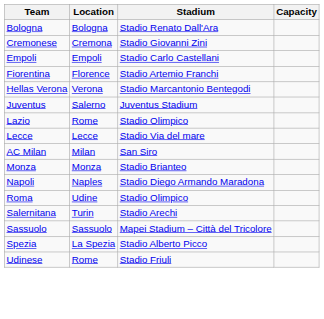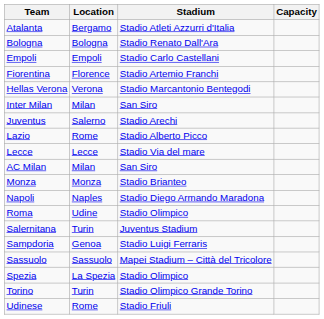+ row: Atalanta | Bergamo | Stadio Atleti Azzurri d'Italia
- row: Cremonese | Cremona | Stadio Giovanni Zini
+ row: Inter Milan | Milan | San Siro
Juventus | Stadium: Juventus Stadium -> Stadio Arechi
Lazio | Stadium: Stadio Olimpico -> Stadio Alberto Picco
Salernitana | Stadium: Stadio Arechi -> Juventus Stadium
+ row: Sampdoria | Genoa | Stadio Luigi Ferraris
Spezia | Stadium: Stadio Alberto Picco -> Stadio Olimpico
+ row: Torino | Turin | Stadio Olimpico Grande Torino
